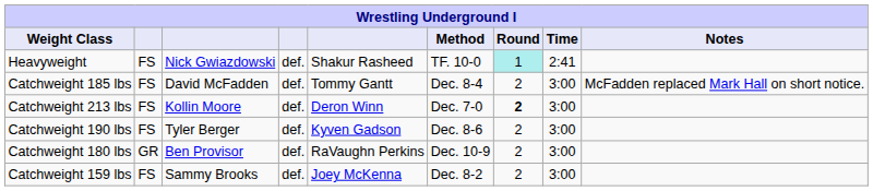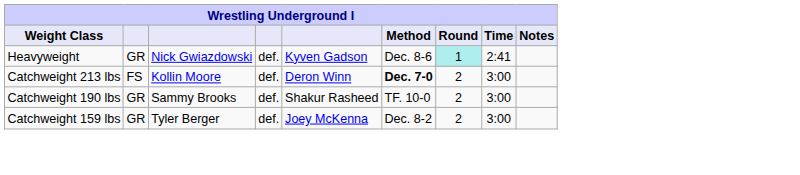Heavyweight | column 2: FS -> GR
Heavyweight | column 5: Shakur Rasheed -> Kyven Gadson
Heavyweight | Method: TF. 10-0 -> Dec. 8-6
- row: Catchweight 185 lbs | FS | David McFadden | def. | Tommy Gantt | Dec. 8-4 | 2 | 3:00 | McFadden replaced Mark Hall on short notice.
Catchweight 213 lbs | Method: normal -> bold
Catchweight 213 lbs | Round: bold -> normal
Catchweight 190 lbs | column 2: FS -> GR
Catchweight 190 lbs | column 3: Tyler Berger -> Sammy Brooks
Catchweight 190 lbs | column 5: Kyven Gadson -> Shakur Rasheed
Catchweight 190 lbs | Method: Dec. 8-6 -> TF. 10-0
- row: Catchweight 180 lbs | GR | Ben Provisor | def. | RaVaughn Perkins | Dec. 10-9 | 2 | 3:00
Catchweight 159 lbs | column 2: FS -> GR
Catchweight 159 lbs | column 3: Sammy Brooks -> Tyler Berger
